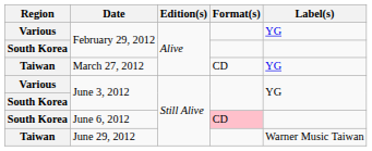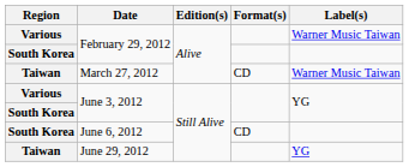Various / February 29, 2012 | Label(s): YG -> Warner Music Taiwan
March 27, 2012 | Label(s): YG -> Warner Music Taiwan
June 6, 2012 | Format(s): pink background -> no background
June 29, 2012 | Label(s): Warner Music Taiwan -> YG
